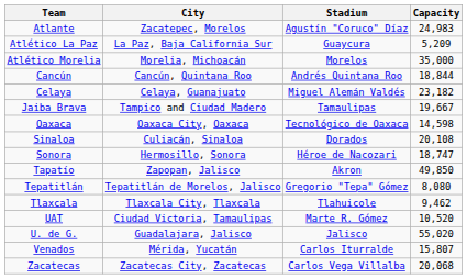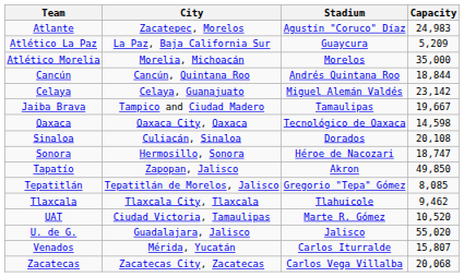Celaya | Capacity: 23,182 -> 23,142
Tepatitlán | Capacity: 8,080 -> 8,085
